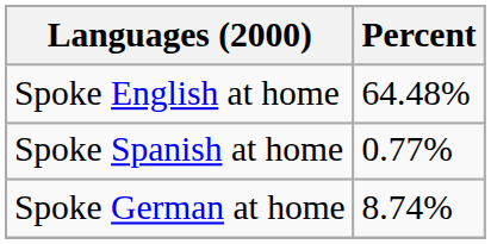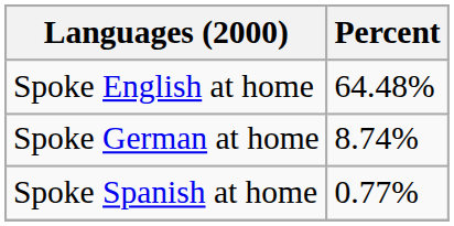rows swapped: Spoke German at home <-> Spoke Spanish at home
